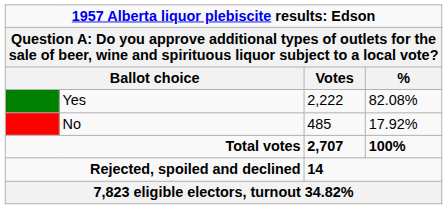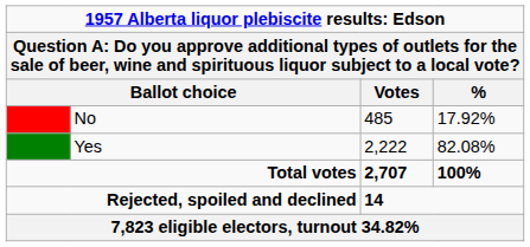rows swapped: Yes <-> No
